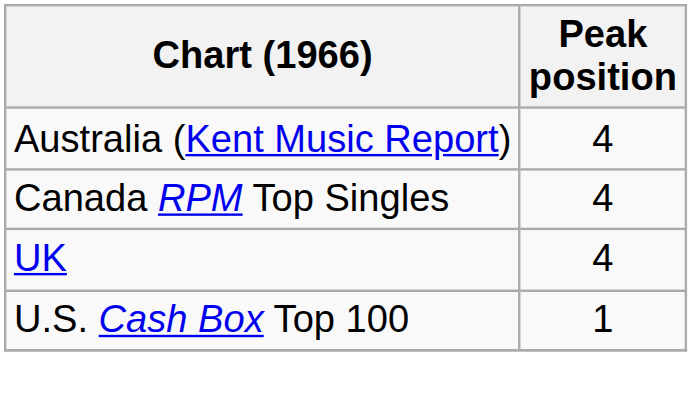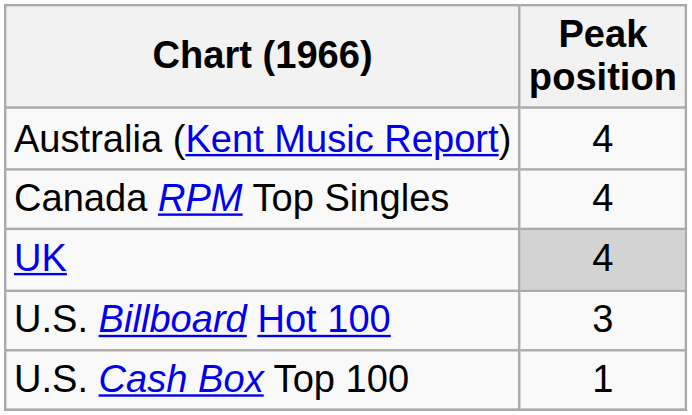UK | Peak position: no background -> lightgrey background
+ row: U.S. Billboard Hot 100 | 3
